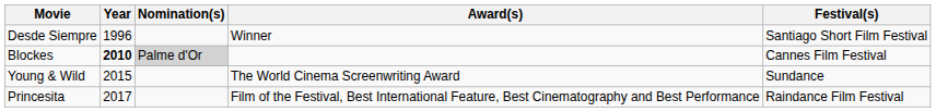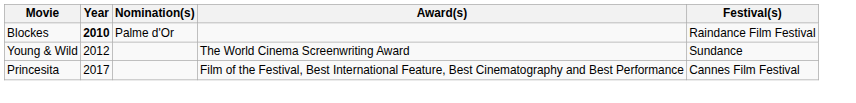- row: Desde Siempre | 1996 | Winner | Santiago Short Film Festival
Blockes | Nomination(s): lightgrey background -> no background
Blockes | Festival(s): Cannes Film Festival -> Raindance Film Festival
Young & Wild | Year: 2015 -> 2012
Princesita | Festival(s): Raindance Film Festival -> Cannes Film Festival
